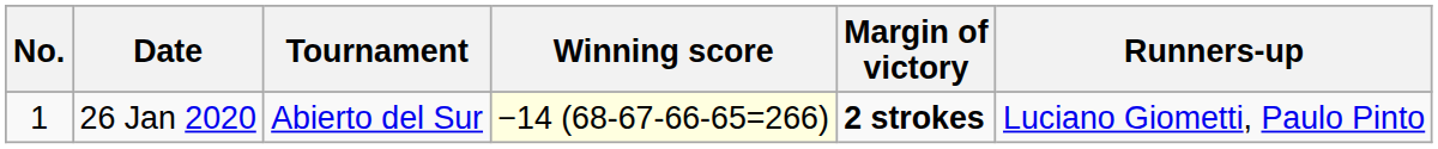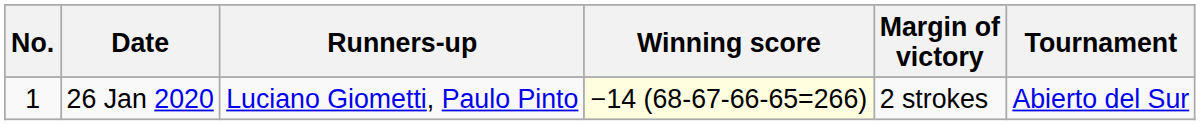columns swapped: Tournament <-> Runners-up
26 Jan 2020 | Margin of victory: bold -> normal
